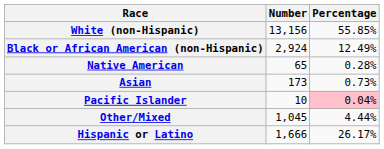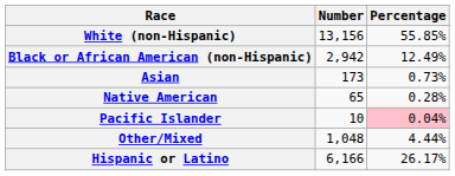Black or African American (non-Hispanic) | Number: 2,924 -> 2,942
rows swapped: Native American <-> Asian
Other/Mixed | Number: 1,045 -> 1,048
Hispanic or Latino | Number: 1,666 -> 6,166
